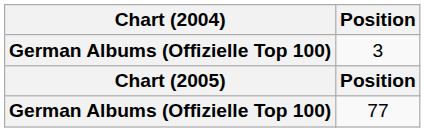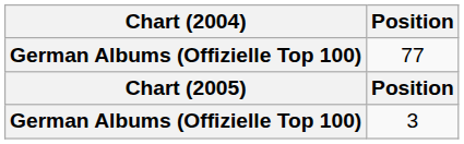rows swapped: 3 <-> 77
